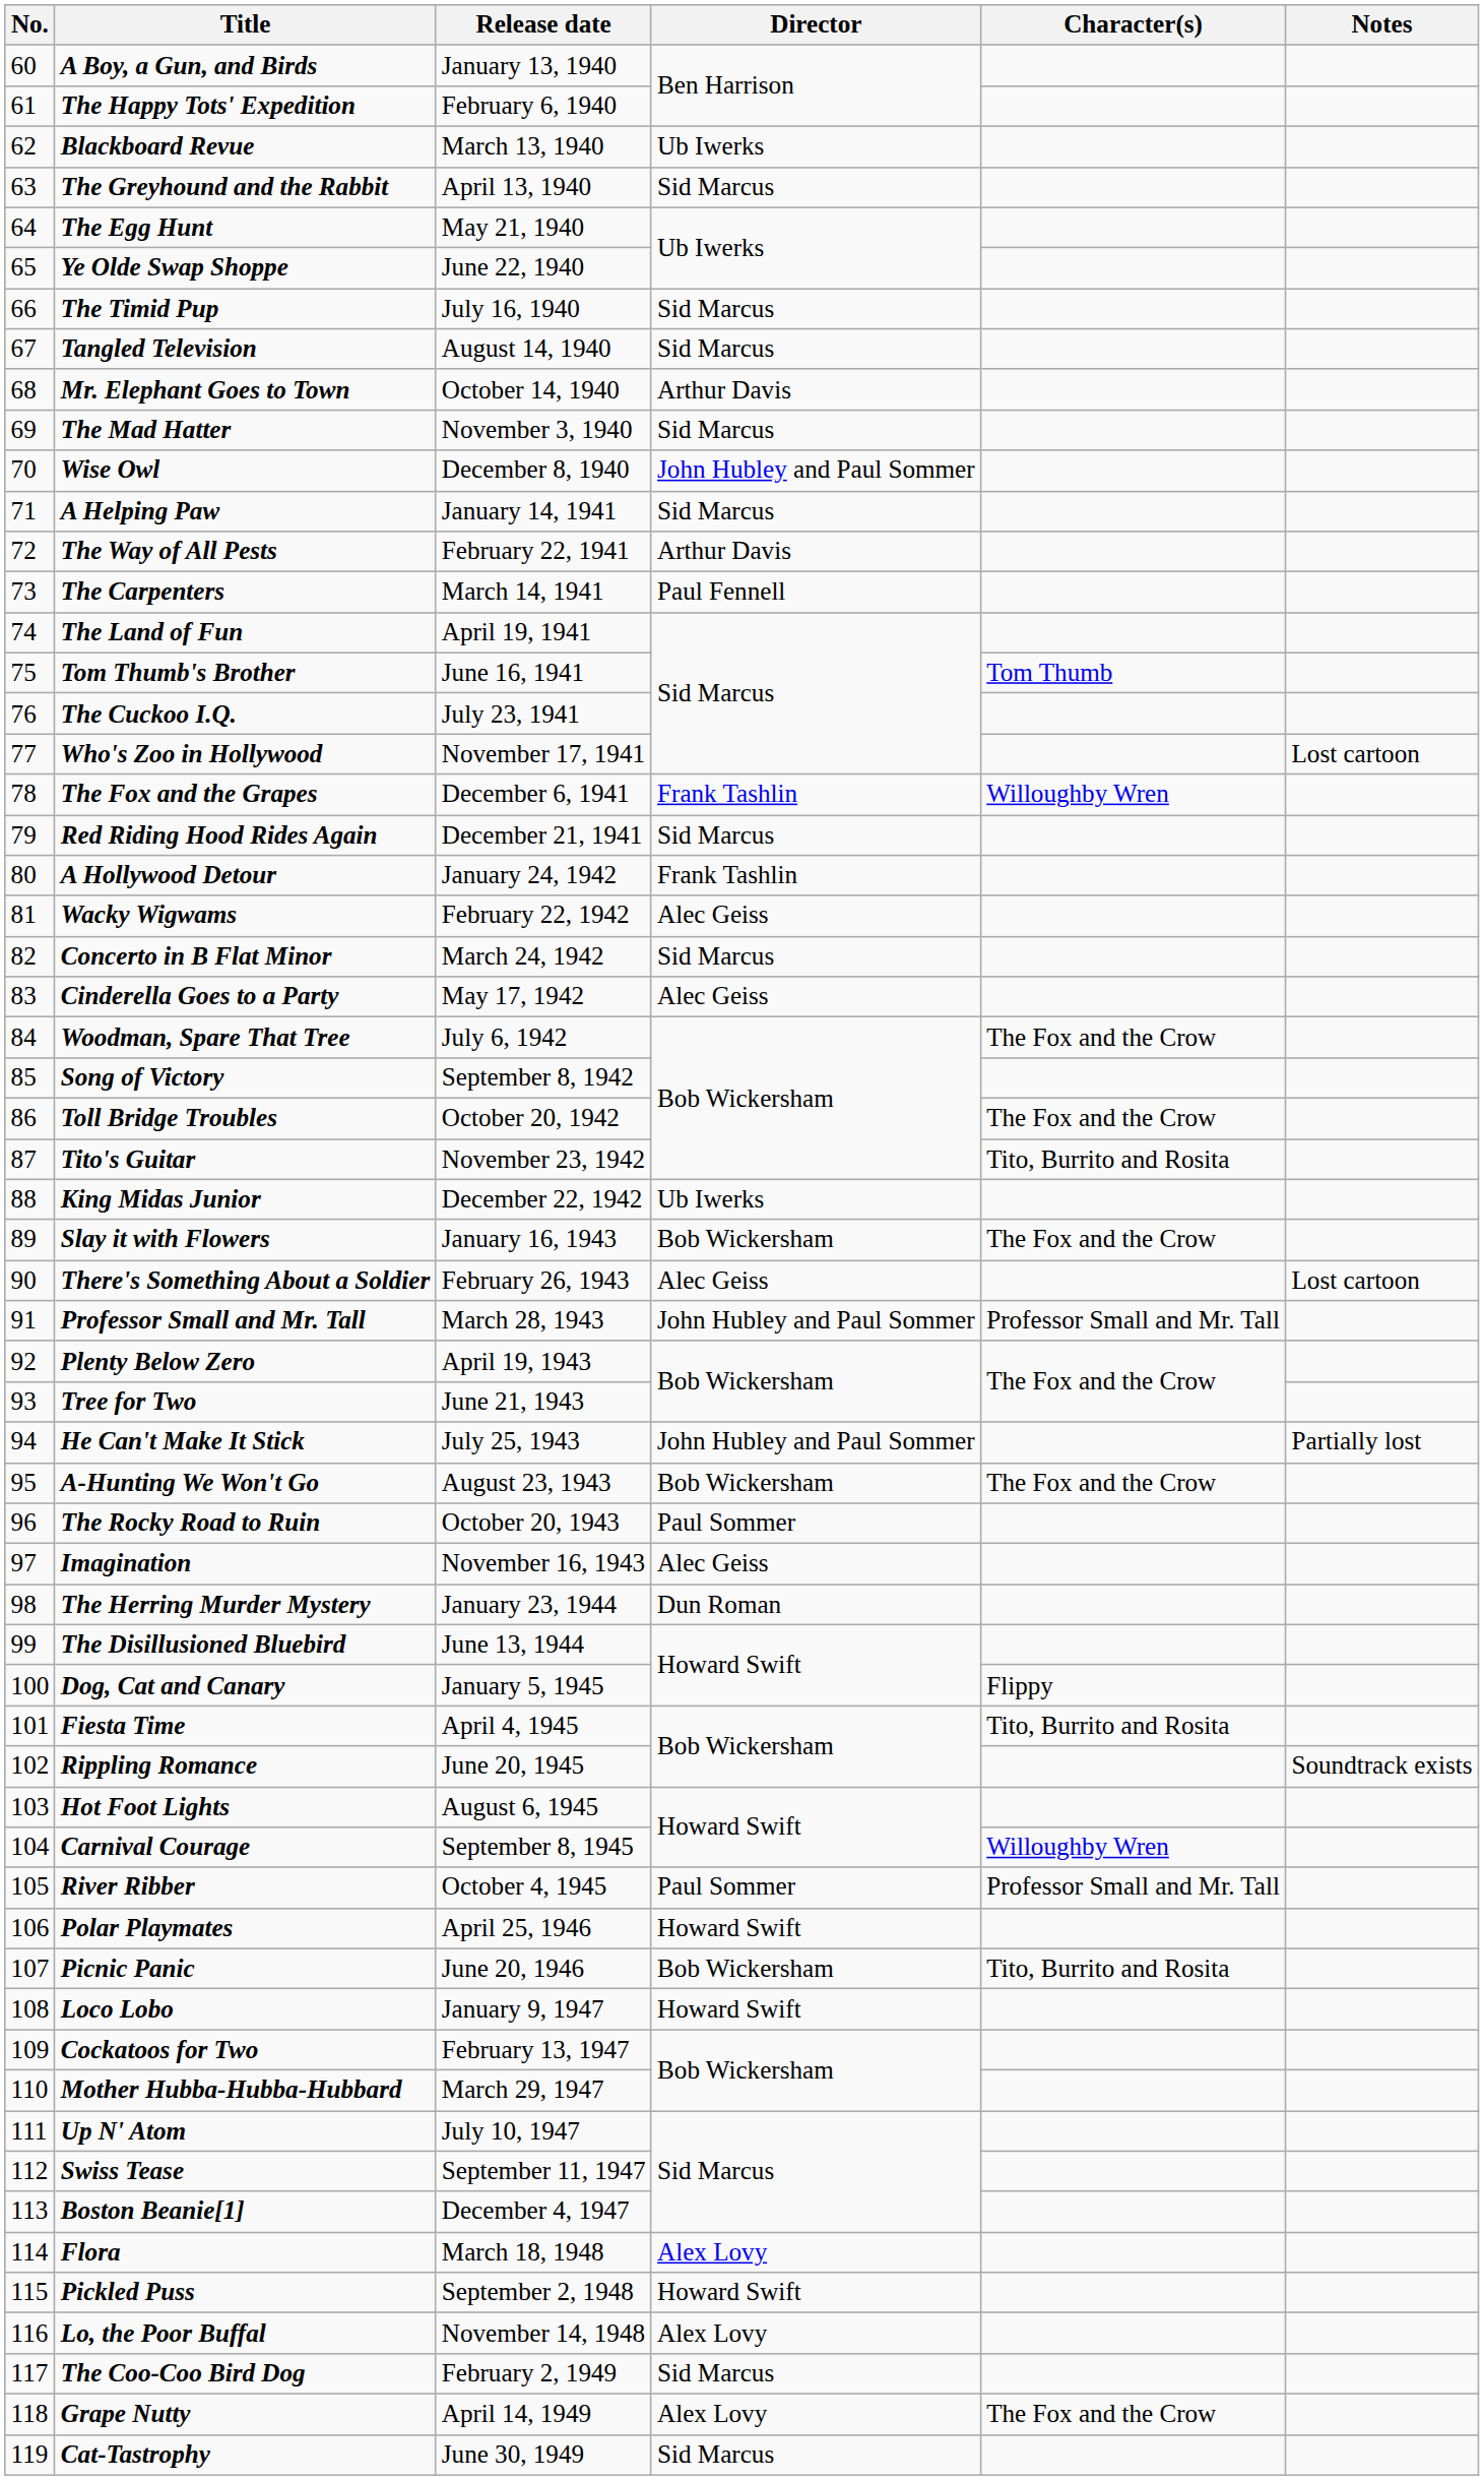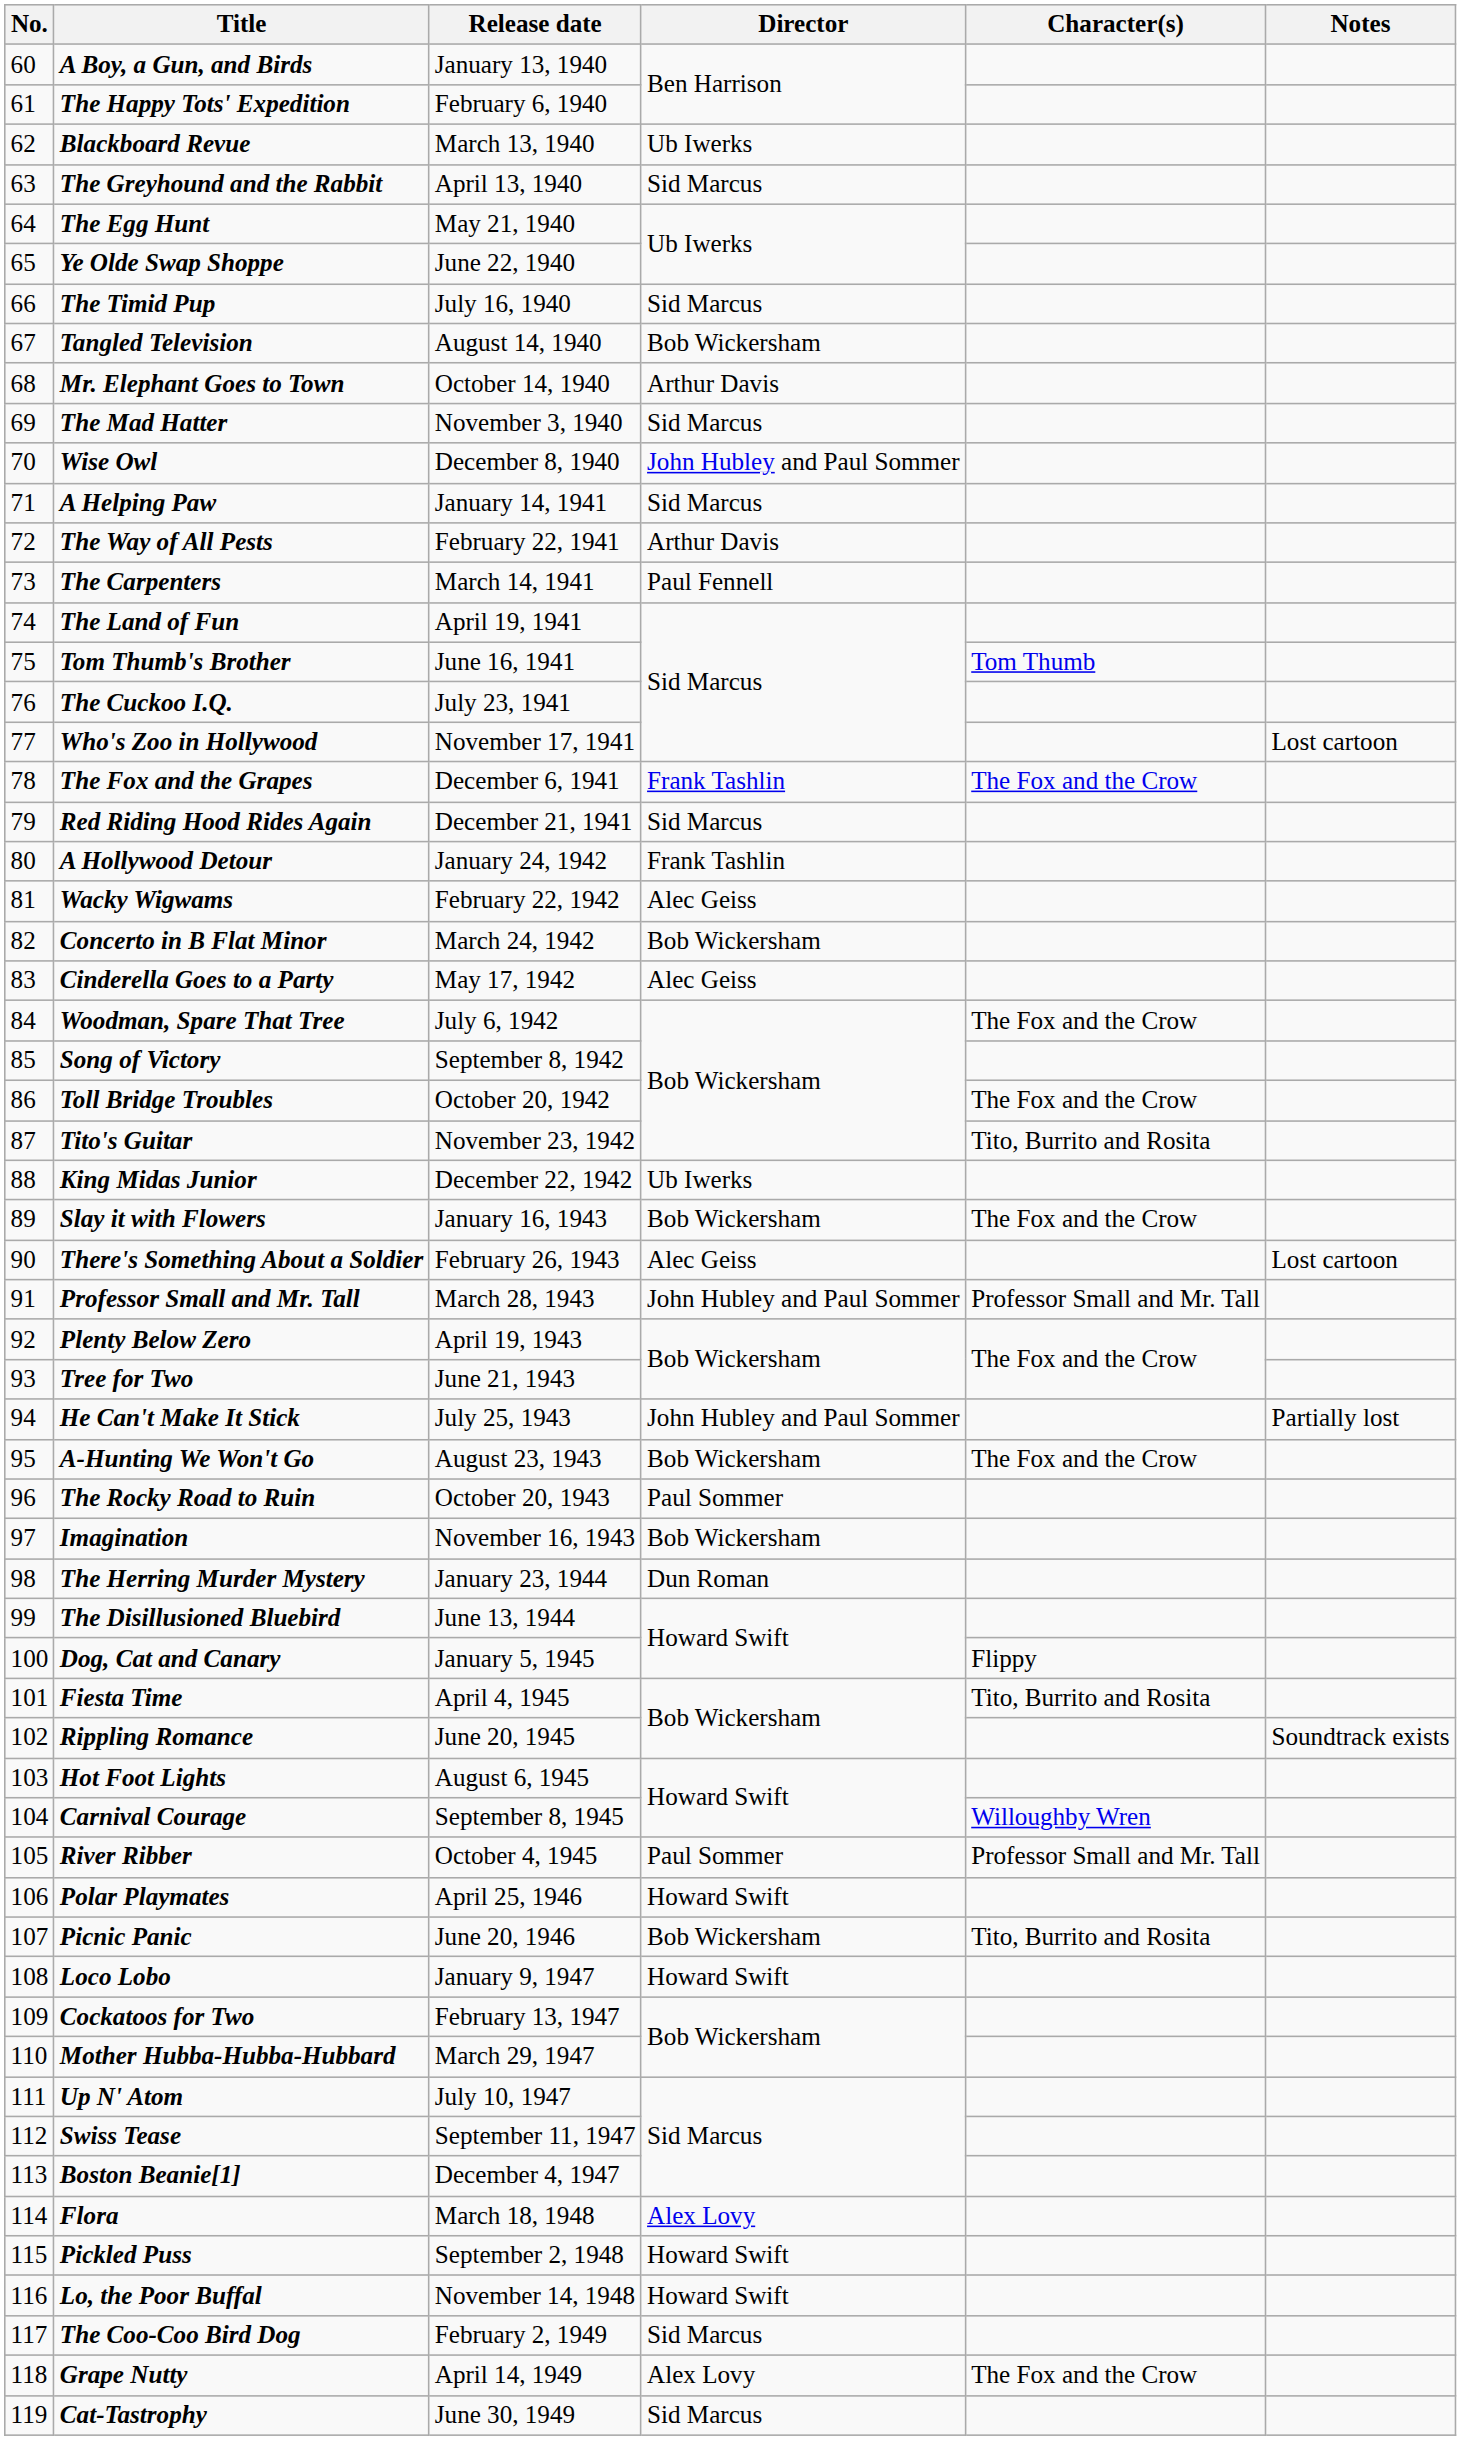Tangled Television | Director: Sid Marcus -> Bob Wickersham
The Fox and the Grapes | Character(s): Willoughby Wren -> The Fox and the Crow
Concerto in B Flat Minor | Director: Sid Marcus -> Bob Wickersham
Imagination | Director: Alec Geiss -> Bob Wickersham
Lo, the Poor Buffal | Director: Alex Lovy -> Howard Swift
